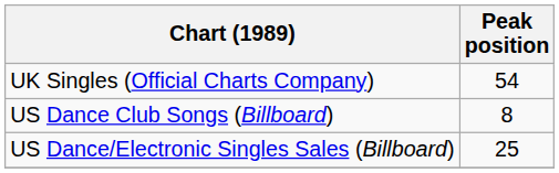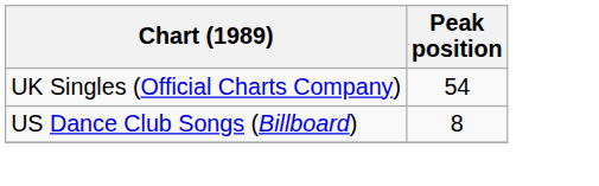- row: US Dance/Electronic Singles Sales (Billboard) | 25
